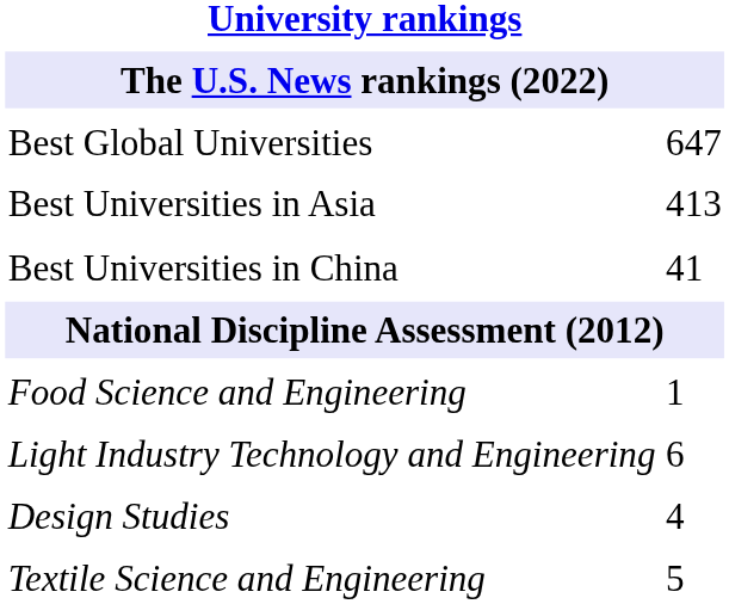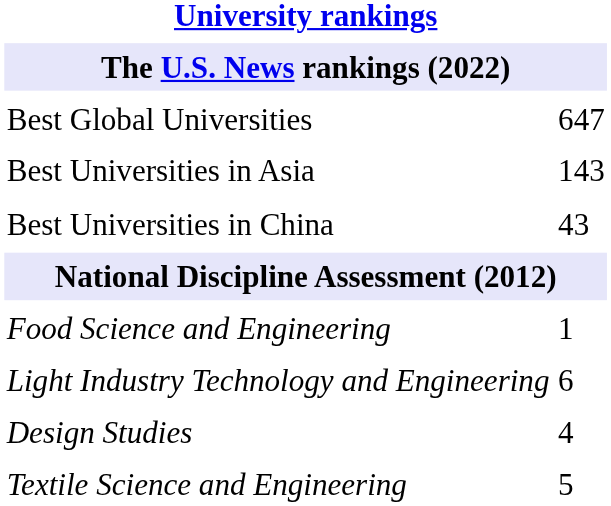Best Universities in Asia | column 2: 413 -> 143
Best Universities in China | column 2: 41 -> 43
